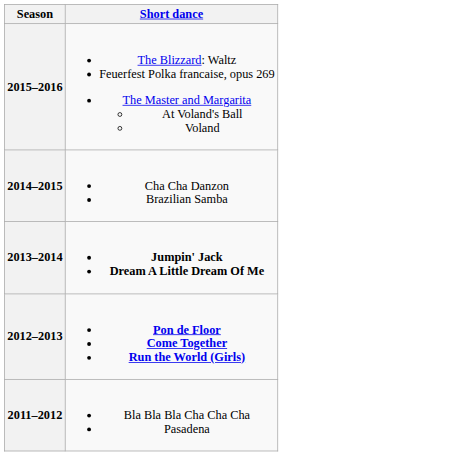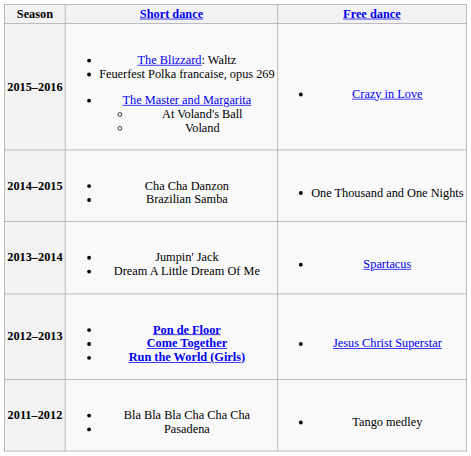+ column: Free dance | Crazy in Love | One Thousand and One Nights | Spartacus | Jesus Christ Superstar | Tango medley
2013–2014 | Short dance: bold -> normal
